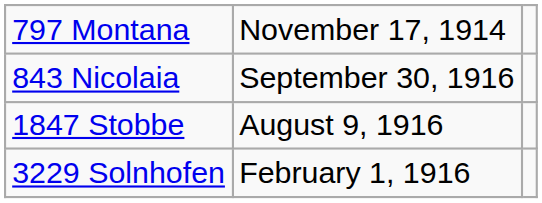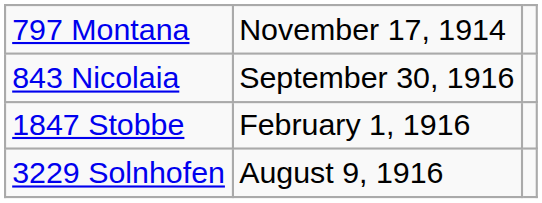1847 Stobbe | column 2: August 9, 1916 -> February 1, 1916
3229 Solnhofen | column 2: February 1, 1916 -> August 9, 1916
